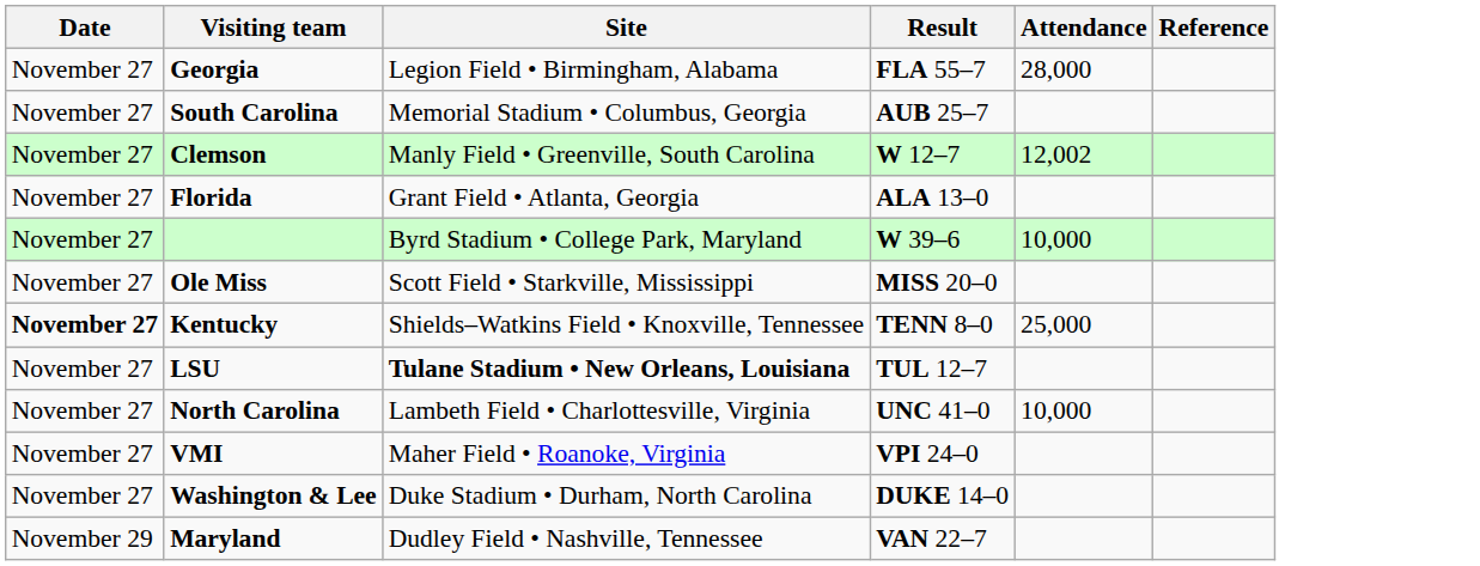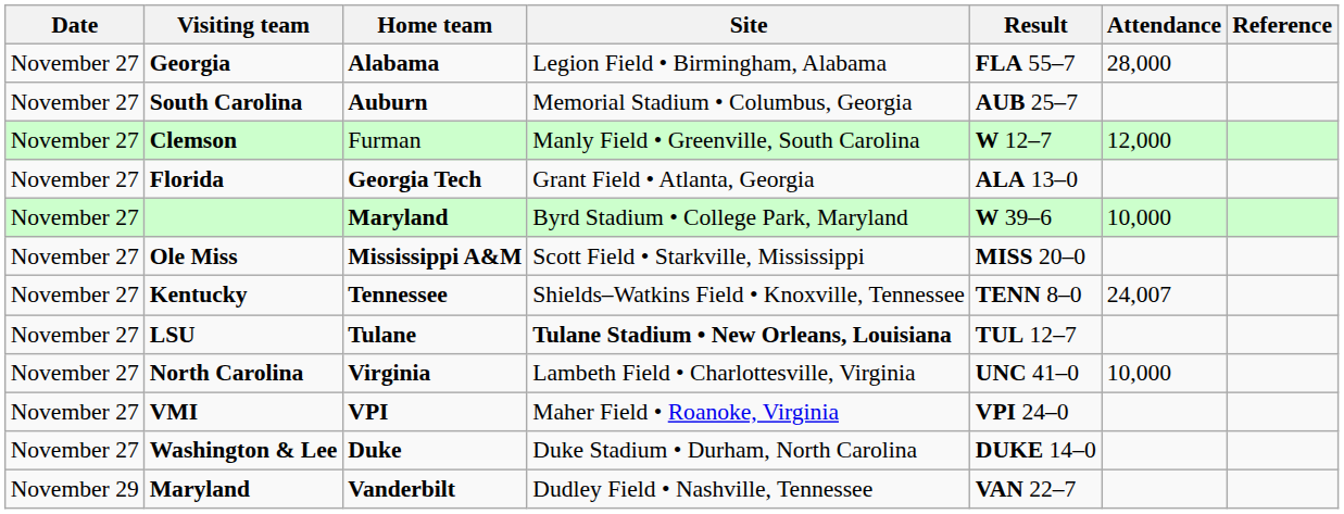+ column: Home team | Alabama | Auburn | Furman | Georgia Tech | Maryland | Mississippi A&M | Tennessee | Tulane | Virginia | VPI | Duke | Vanderbilt
Clemson | Attendance: 12,002 -> 12,000
Kentucky | Date: bold -> normal
Kentucky | Attendance: 25,000 -> 24,007
